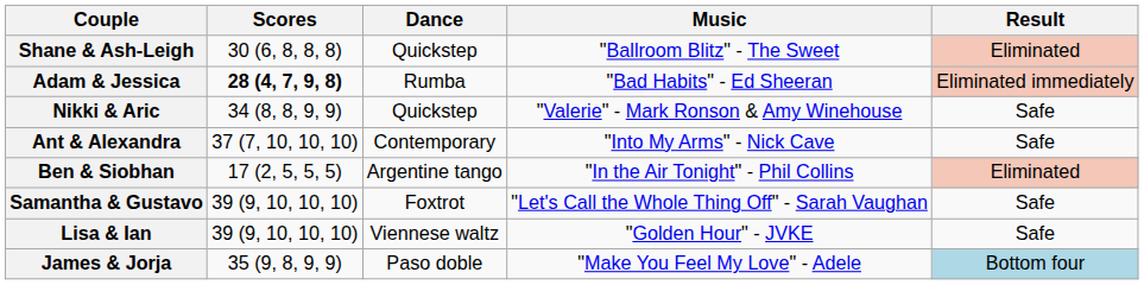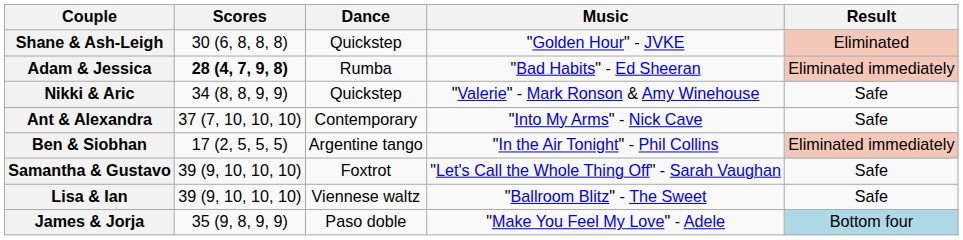Shane & Ash-Leigh | Music: "Ballroom Blitz" - The Sweet -> "Golden Hour" - JVKE
Ben & Siobhan | Result: Eliminated -> Eliminated immediately
Lisa & Ian | Music: "Golden Hour" - JVKE -> "Ballroom Blitz" - The Sweet
